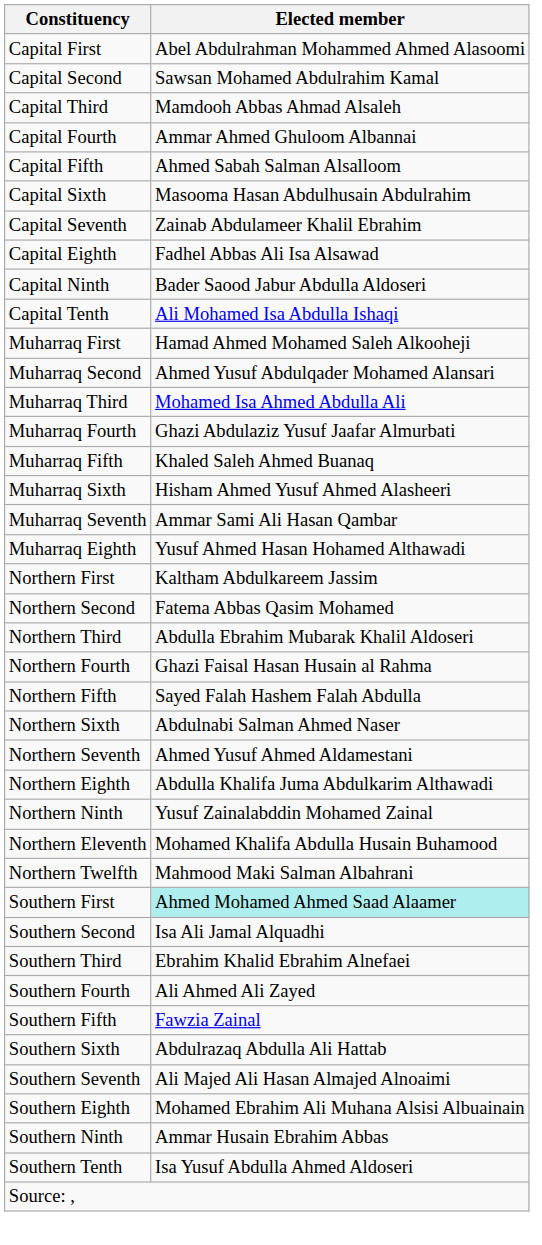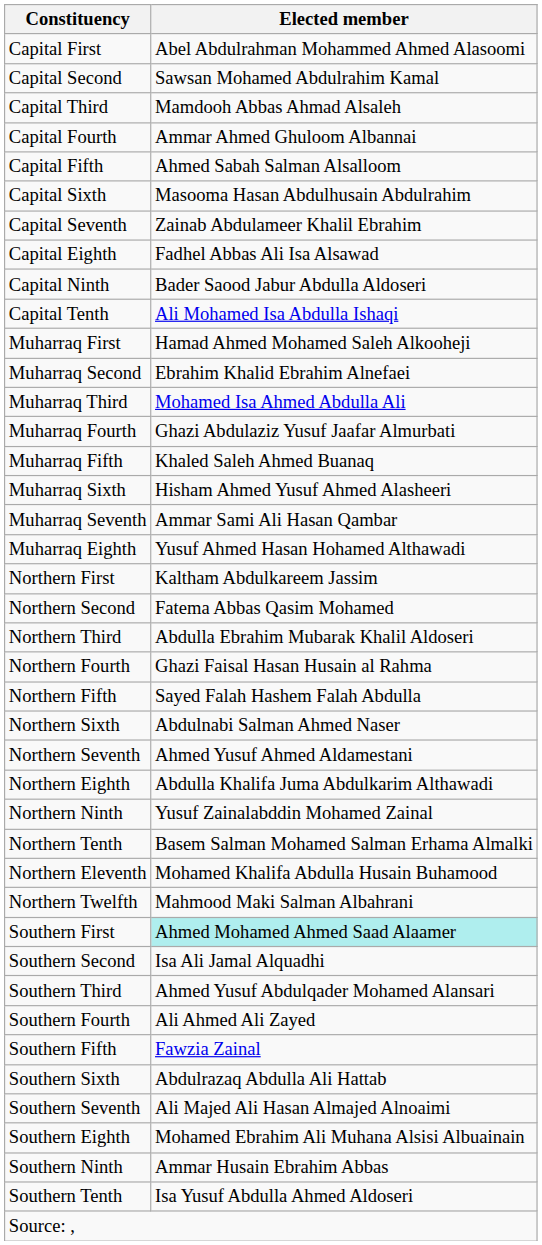Muharraq Second | Elected member: Ahmed Yusuf Abdulqader Mohamed Alansari -> Ebrahim Khalid Ebrahim Alnefaei
+ row: Northern Tenth | Basem Salman Mohamed Salman Erhama Almalki
Southern Third | Elected member: Ebrahim Khalid Ebrahim Alnefaei -> Ahmed Yusuf Abdulqader Mohamed Alansari
